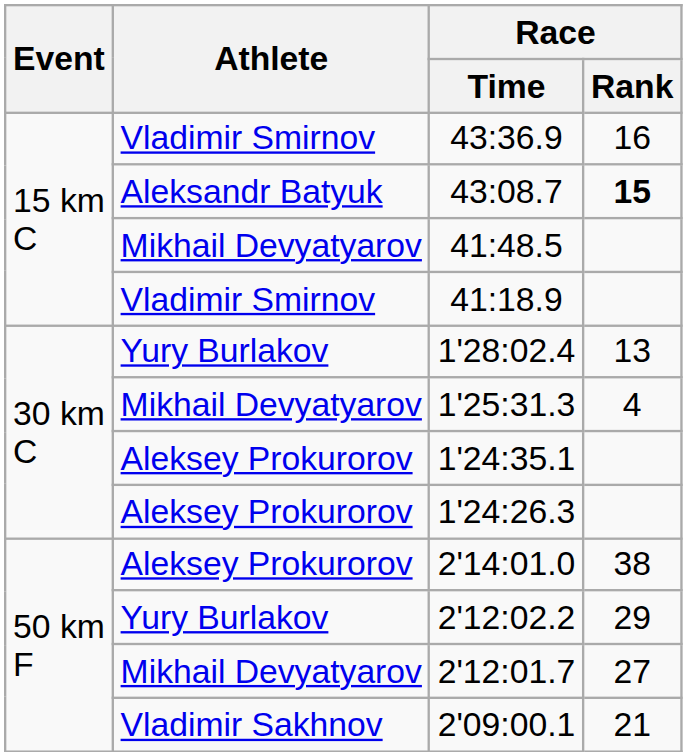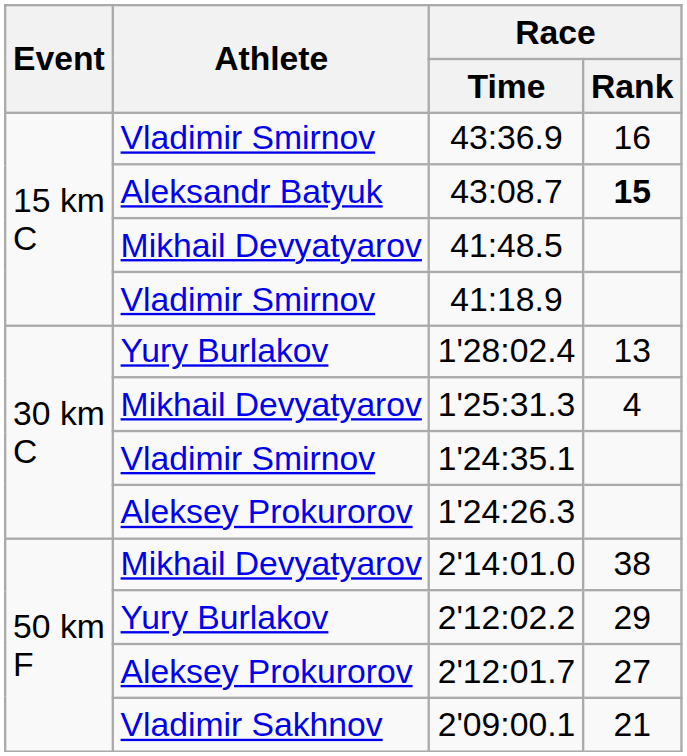1'24:35.1 | Athlete: Aleksey Prokurorov -> Vladimir Smirnov
2'14:01.0 | Athlete: Aleksey Prokurorov -> Mikhail Devyatyarov
2'12:01.7 | Athlete: Mikhail Devyatyarov -> Aleksey Prokurorov
